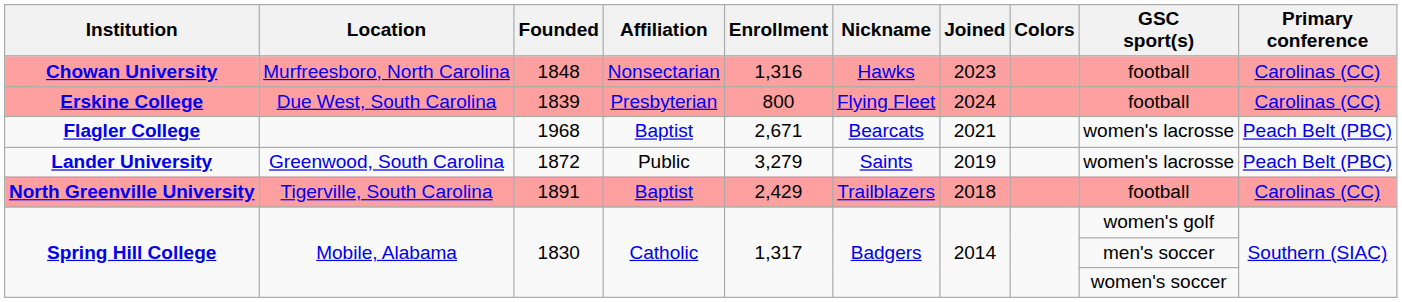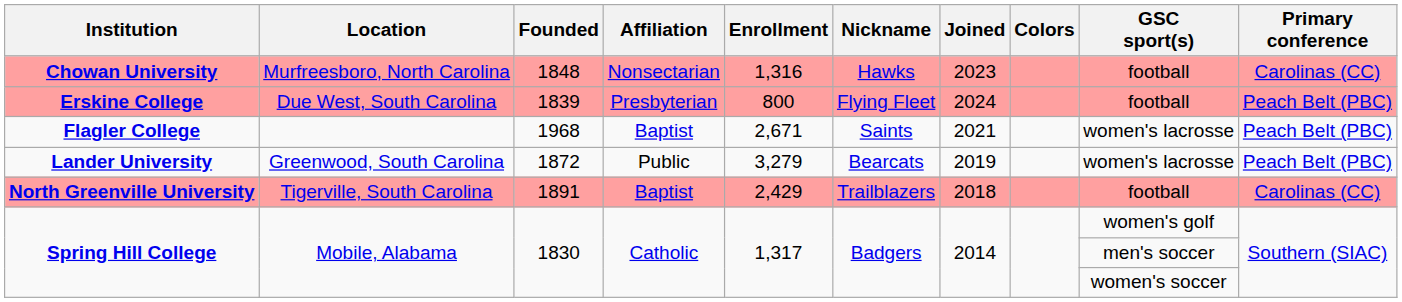Erskine College | Primary conference: Carolinas (CC) -> Peach Belt (PBC)
Flagler College | Nickname: Bearcats -> Saints
Lander University | Nickname: Saints -> Bearcats
